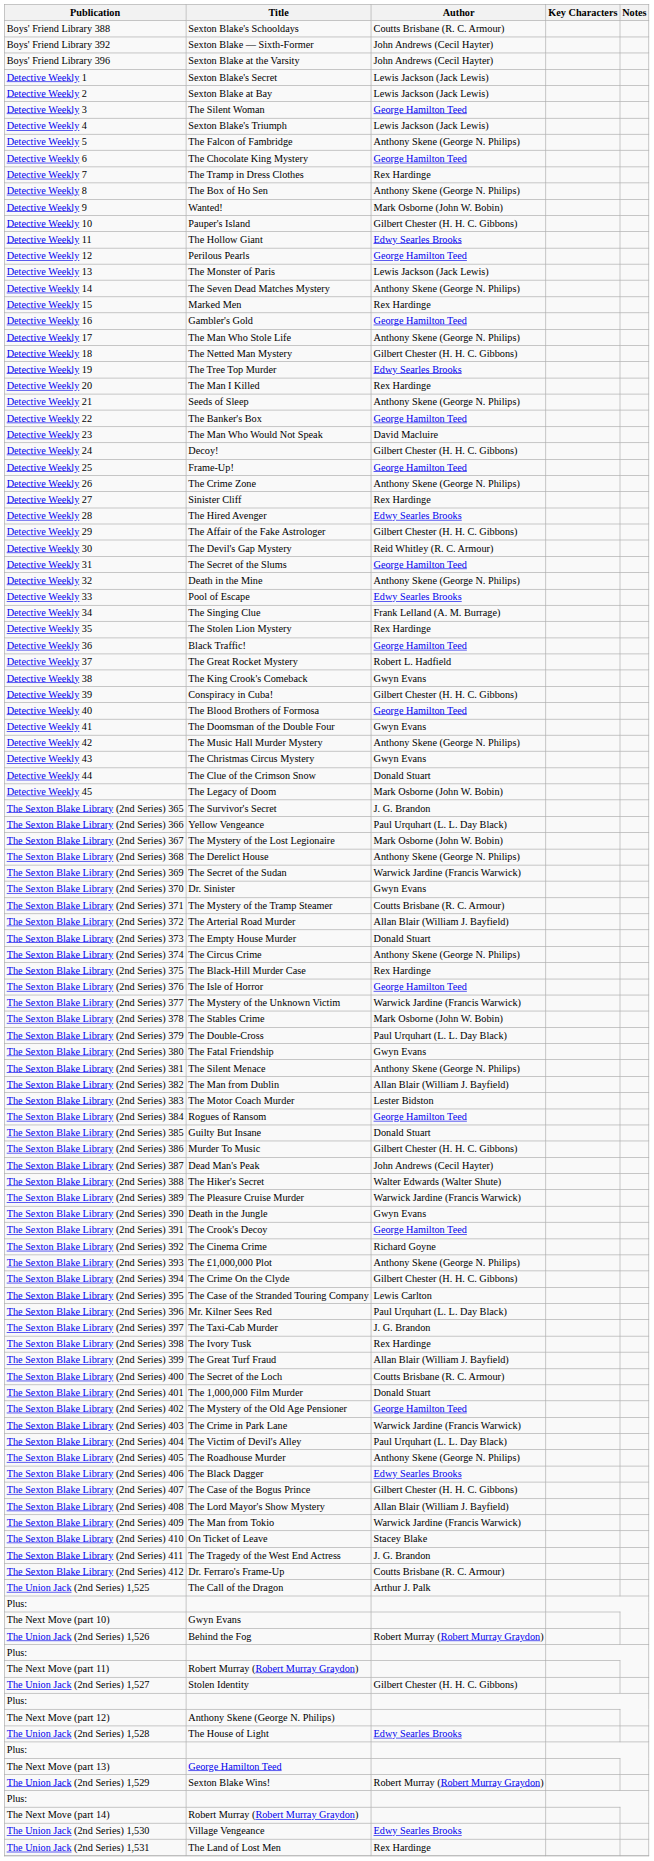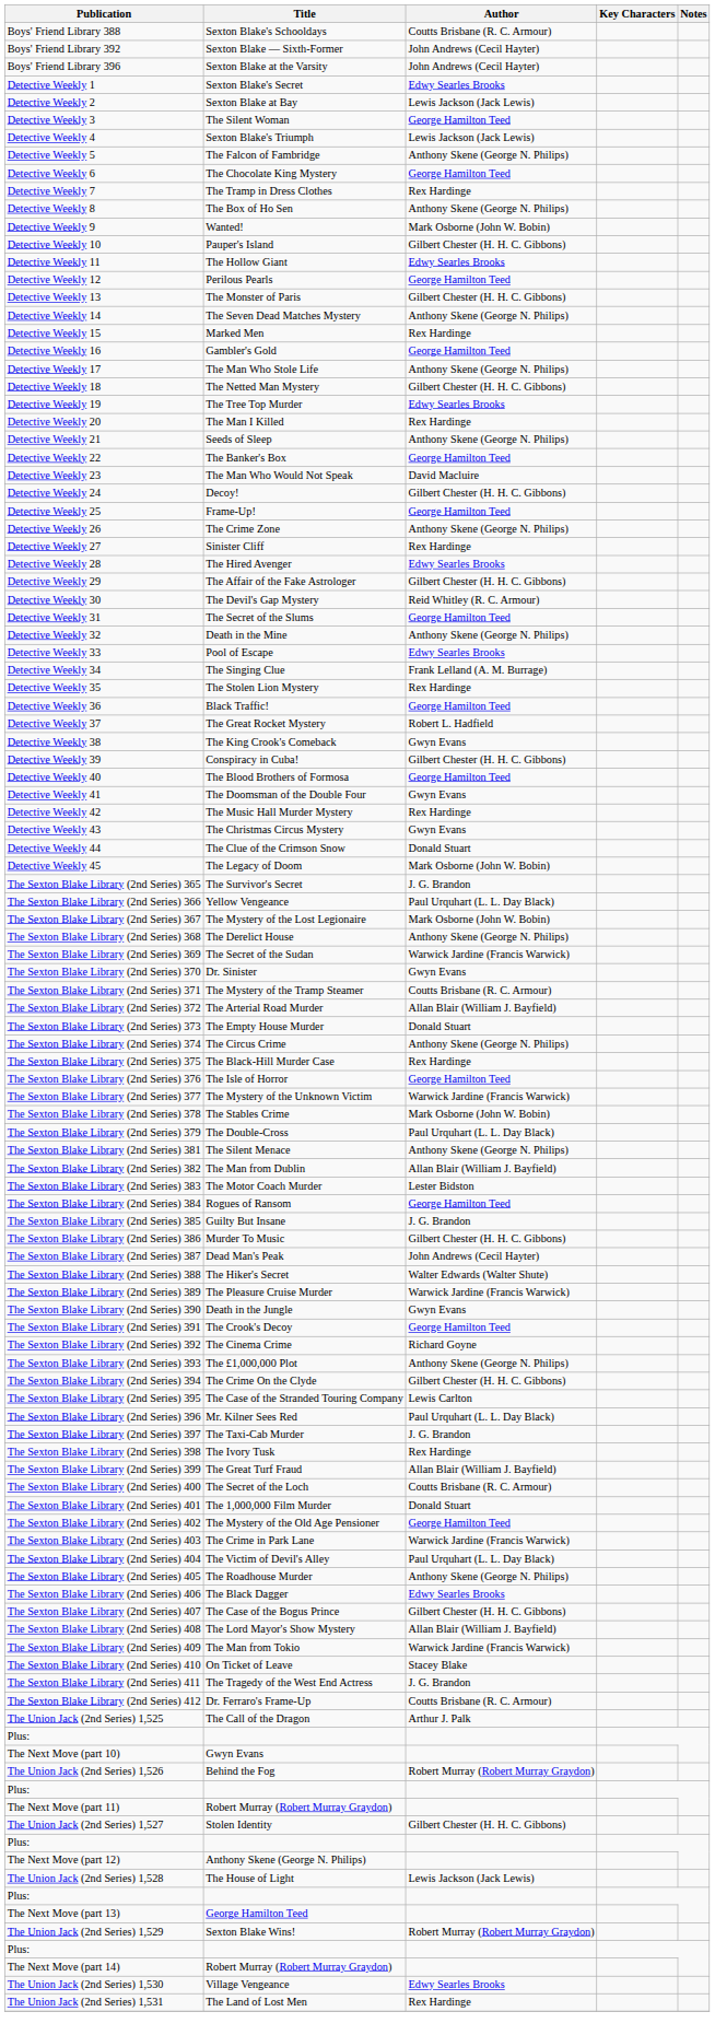Detective Weekly 1 | Author: Lewis Jackson (Jack Lewis) -> Edwy Searles Brooks
Detective Weekly 13 | Author: Lewis Jackson (Jack Lewis) -> Gilbert Chester (H. H. C. Gibbons)
Detective Weekly 42 | Author: Anthony Skene (George N. Philips) -> Rex Hardinge
- row: The Sexton Blake Library (2nd Series) 380 | The Fatal Friendship | Gwyn Evans
The Sexton Blake Library (2nd Series) 385 | Author: Donald Stuart -> J. G. Brandon
The Union Jack (2nd Series) 1,528 | Author: Edwy Searles Brooks -> Lewis Jackson (Jack Lewis)
